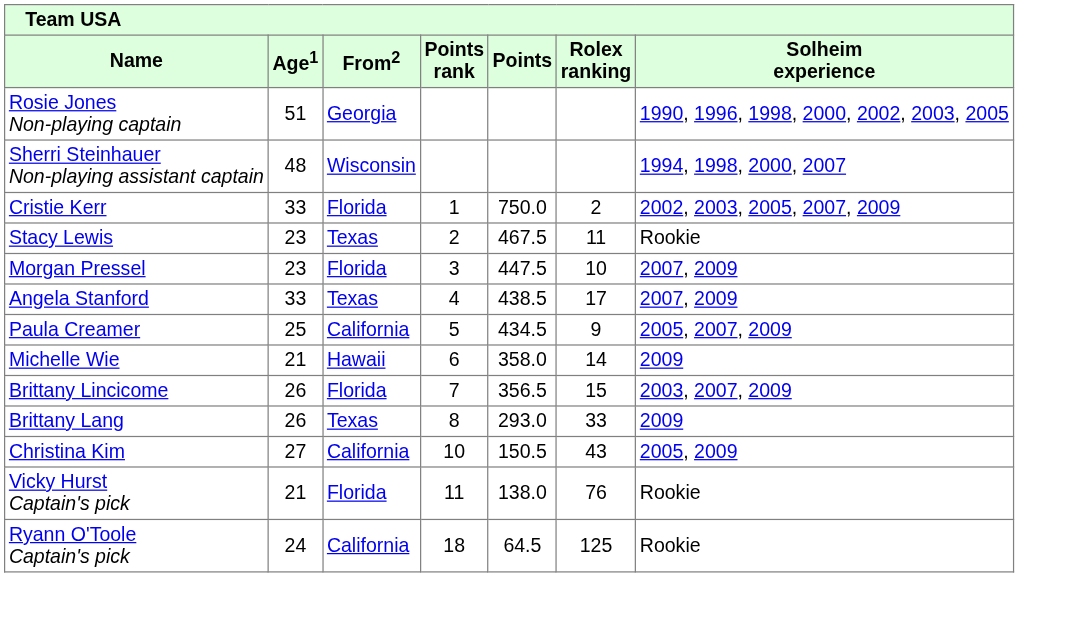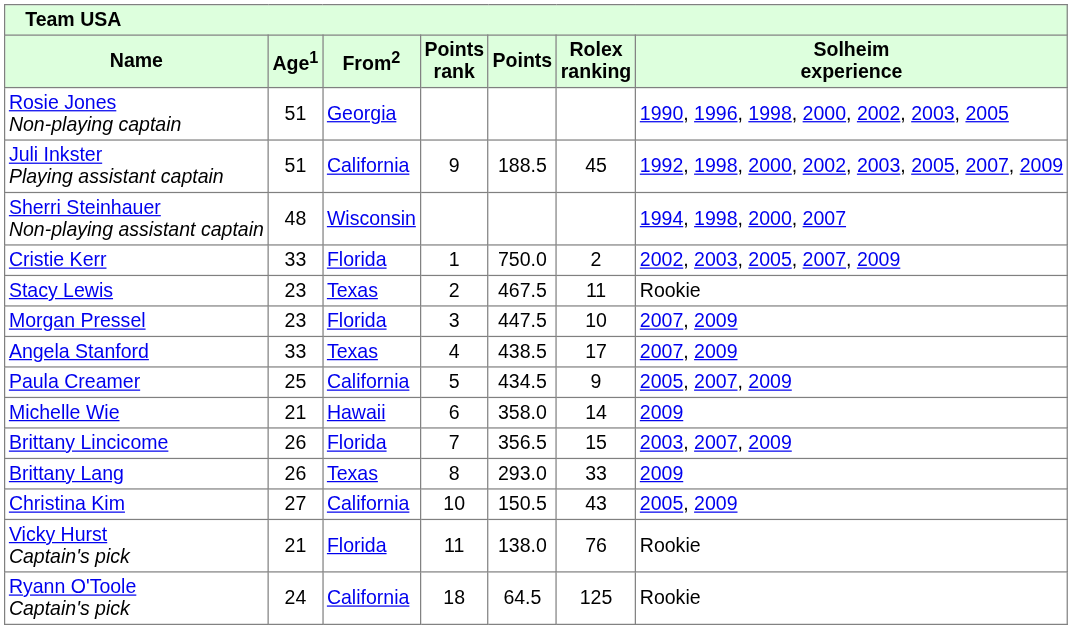+ row: Juli Inkster Playing assistant captain | 51 | California | 9 | 188.5 | 45 | 1992, 1998, 2000, 2002, 2003, 2005, 2007, 2009
